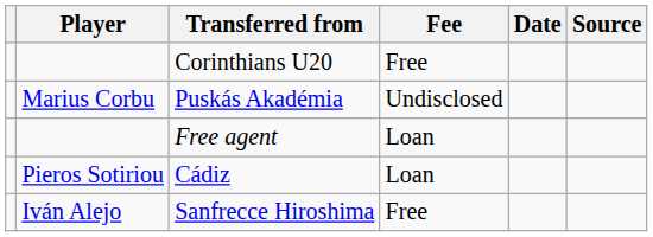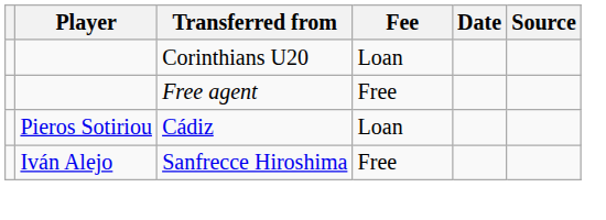Corinthians U20 | Fee: Free -> Loan
- row: Marius Corbu | Puskás Akadémia | Undisclosed
Free agent | Fee: Loan -> Free
